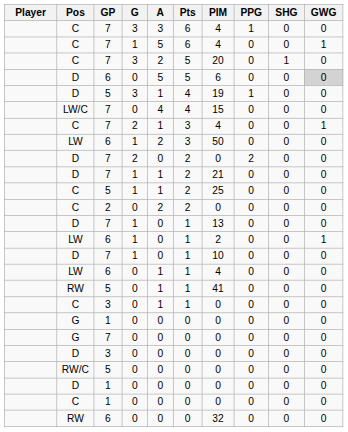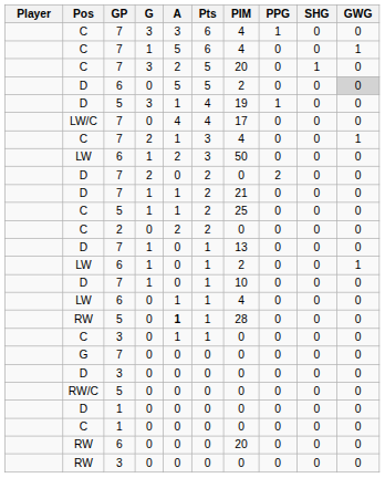D / 6 | PIM: 6 -> 2
LW/C | PIM: 15 -> 17
RW / 5 | A: normal -> bold
RW / 5 | PIM: 41 -> 28
- row: G | 1 | 0 | 0 | 0 | 0 | 0 | 0 | 0
RW / 6 | PIM: 32 -> 20
+ row: RW | 3 | 0 | 0 | 0 | 0 | 0 | 0 | 0
